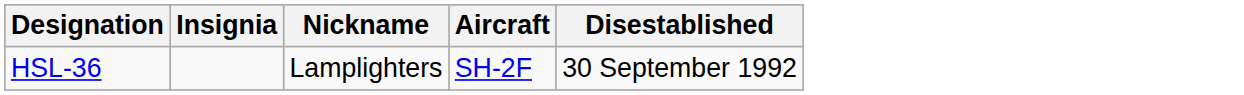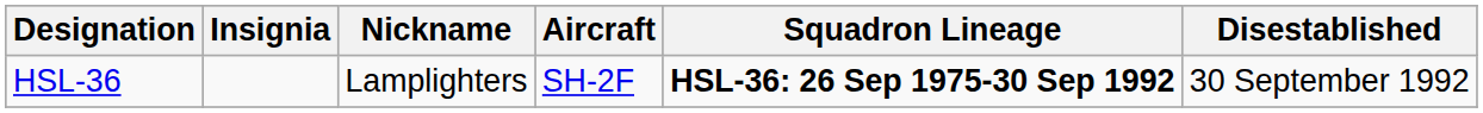+ column: Squadron Lineage | HSL-36: 26 Sep 1975-30 Sep 1992
